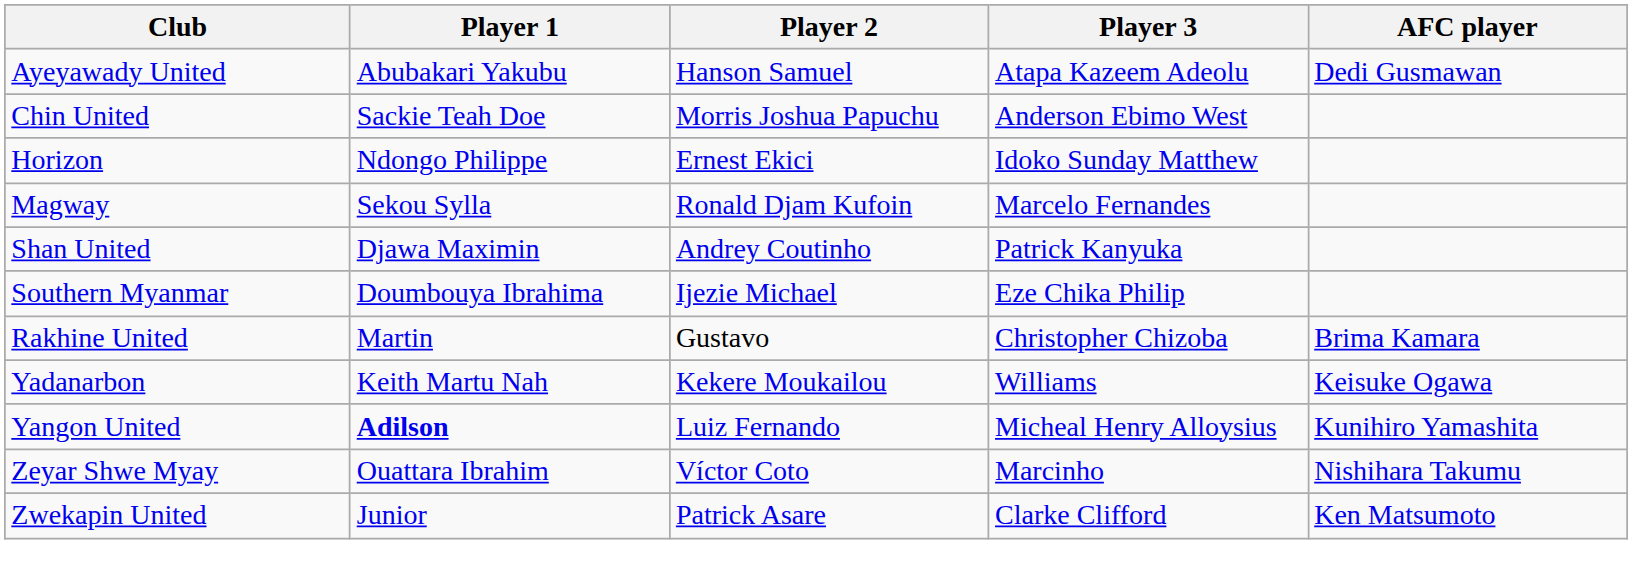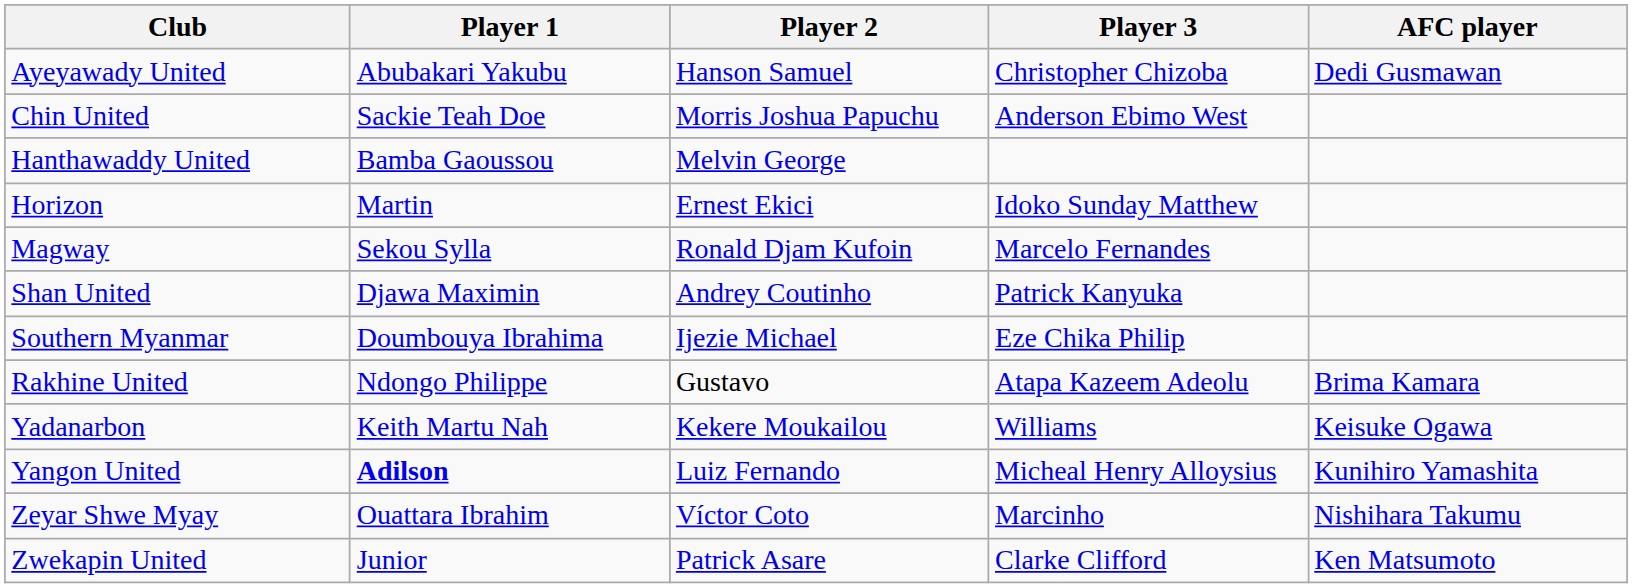Ayeyawady United | Player 3: Atapa Kazeem Adeolu -> Christopher Chizoba
+ row: Hanthawaddy United | Bamba Gaoussou | Melvin George
Horizon | Player 1: Ndongo Philippe -> Martin
Rakhine United | Player 1: Martin -> Ndongo Philippe
Rakhine United | Player 3: Christopher Chizoba -> Atapa Kazeem Adeolu
